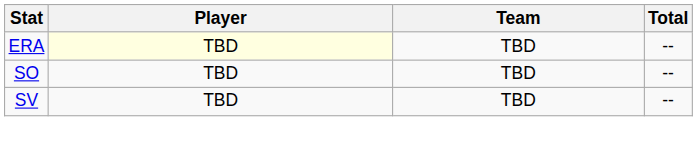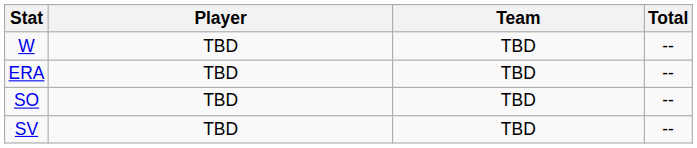+ row: W | TBD | TBD | --
ERA | Player: lightyellow background -> no background
